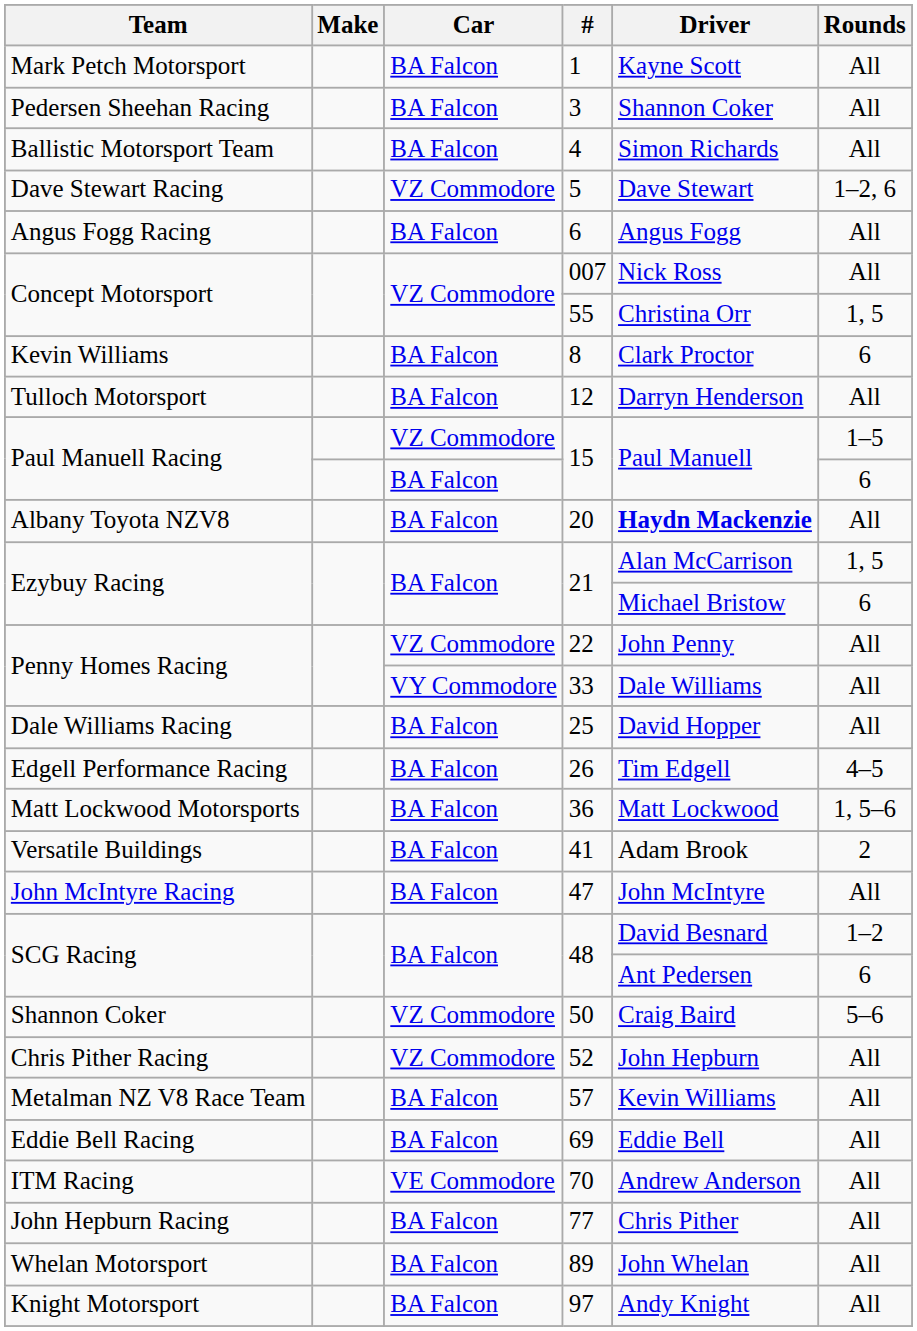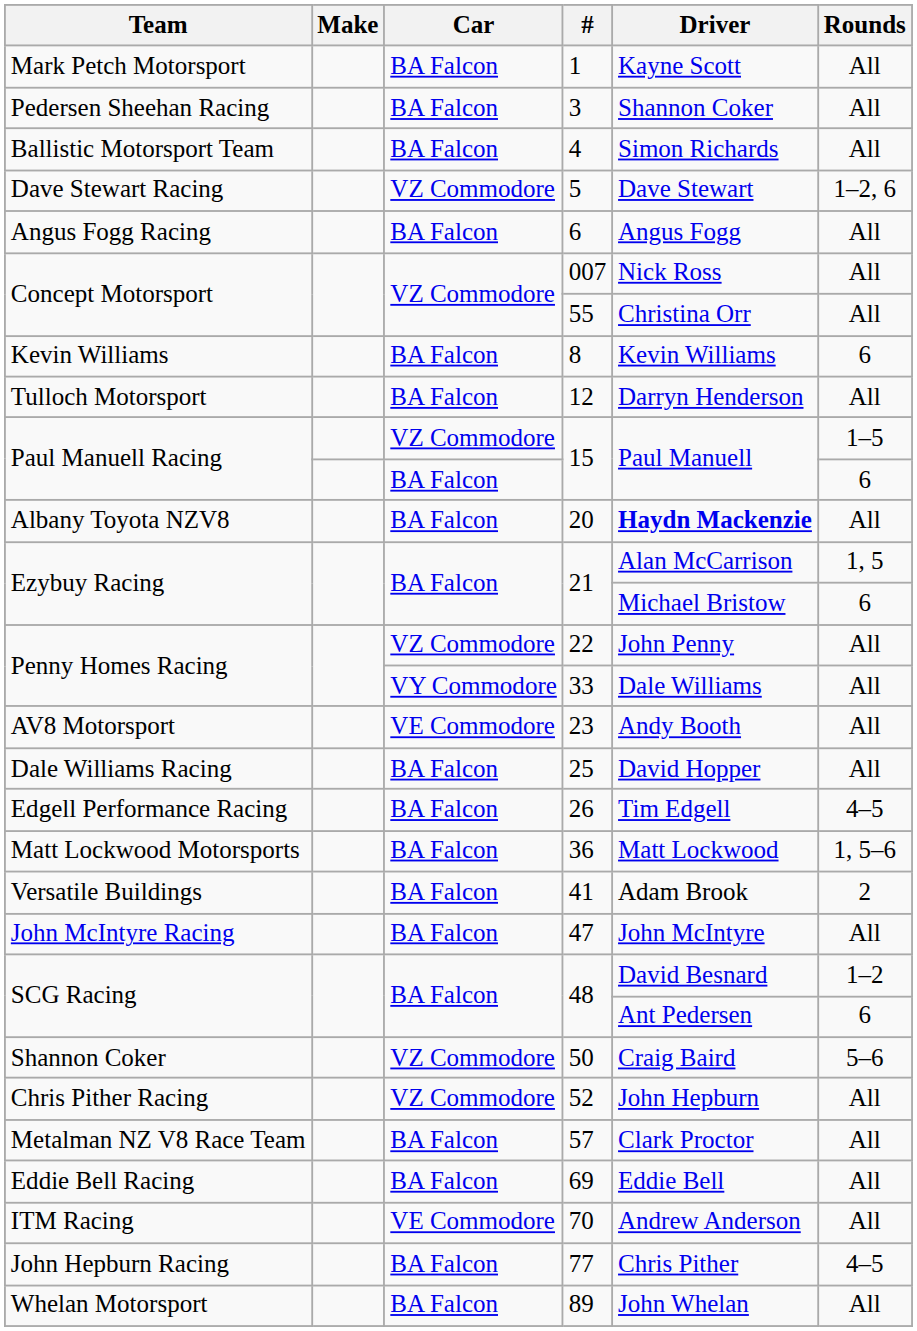55 | Rounds: 1, 5 -> All
8 | Driver: Clark Proctor -> Kevin Williams
+ row: AV8 Motorsport | VE Commodore | 23 | Andy Booth | All
57 | Driver: Kevin Williams -> Clark Proctor
77 | Rounds: All -> 4–5
- row: Knight Motorsport | BA Falcon | 97 | Andy Knight | All
